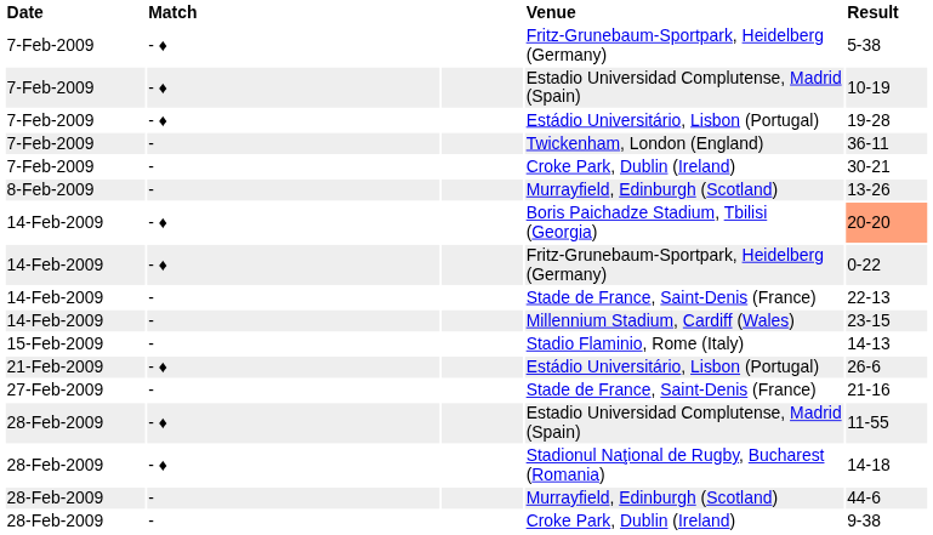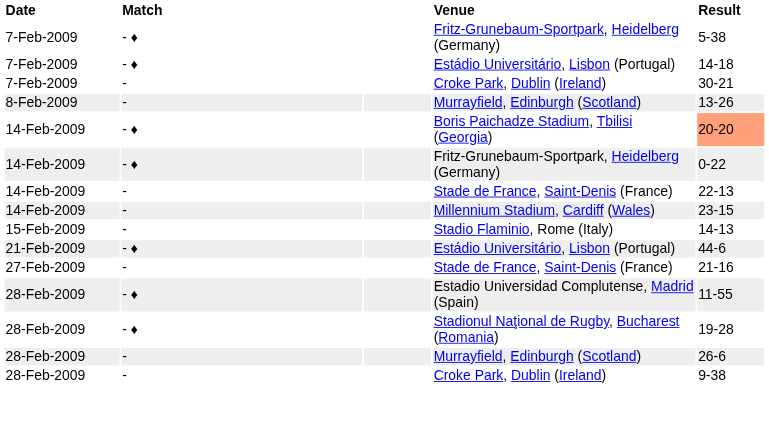- row: 7-Feb-2009 | - ♦ | Estadio Universidad Complutense, Madrid (Spain) | 10-19
7-Feb-2009 / Estádio Universitário, Lisbon (Portugal) | Result: 19-28 -> 14-18
- row: 7-Feb-2009 | - | Twickenham, London (England) | 36-11
21-Feb-2009 / Estádio Universitário, Lisbon (Portugal) | Result: 26-6 -> 44-6
Stadionul Naţional de Rugby, Bucharest (Romania) | Result: 14-18 -> 19-28
28-Feb-2009 / Murrayfield, Edinburgh (Scotland) | Result: 44-6 -> 26-6
